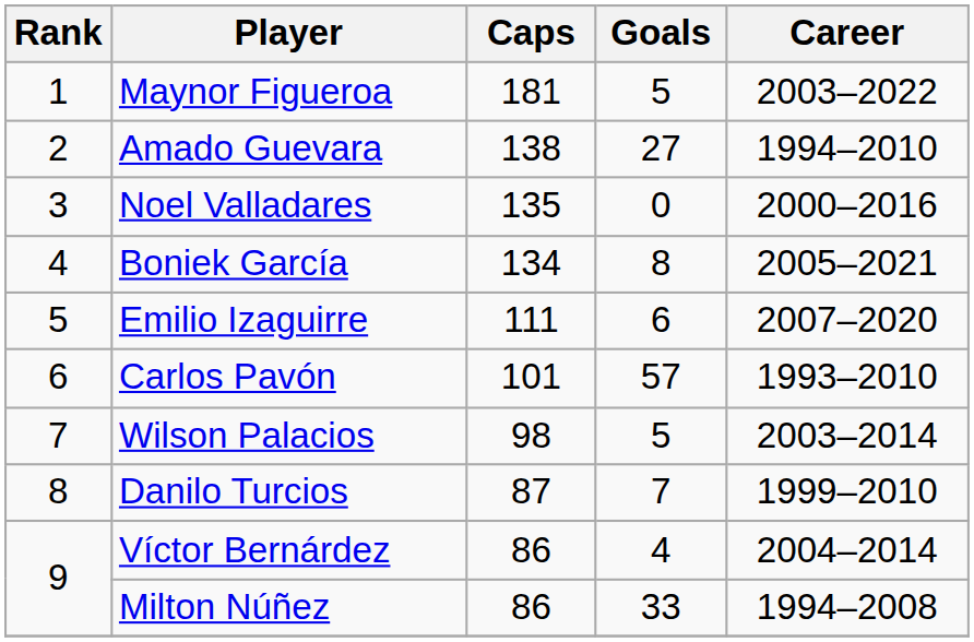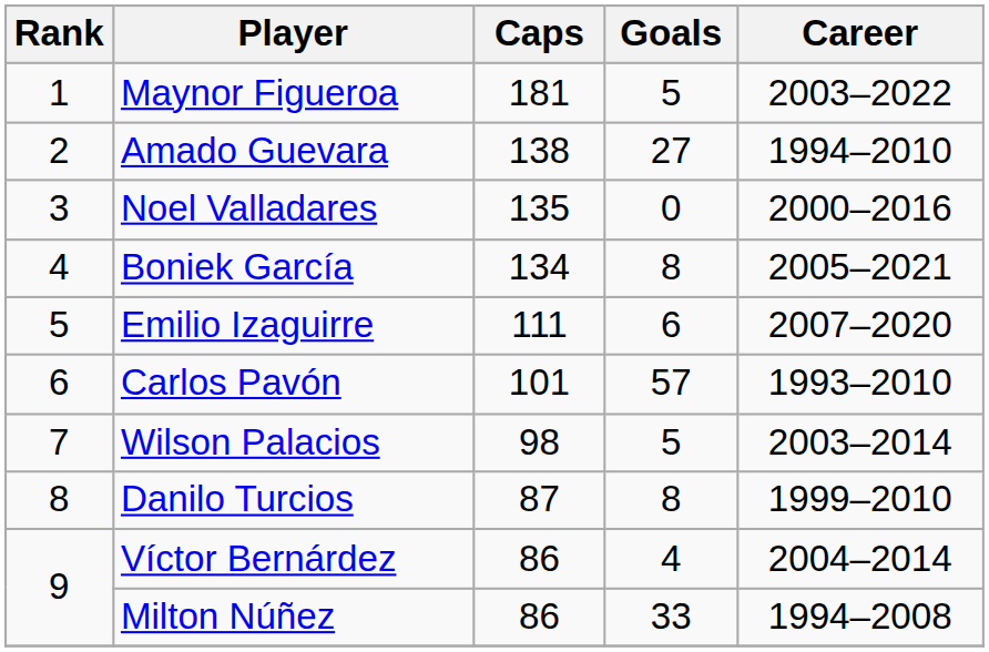Danilo Turcios | Goals: 7 -> 8
